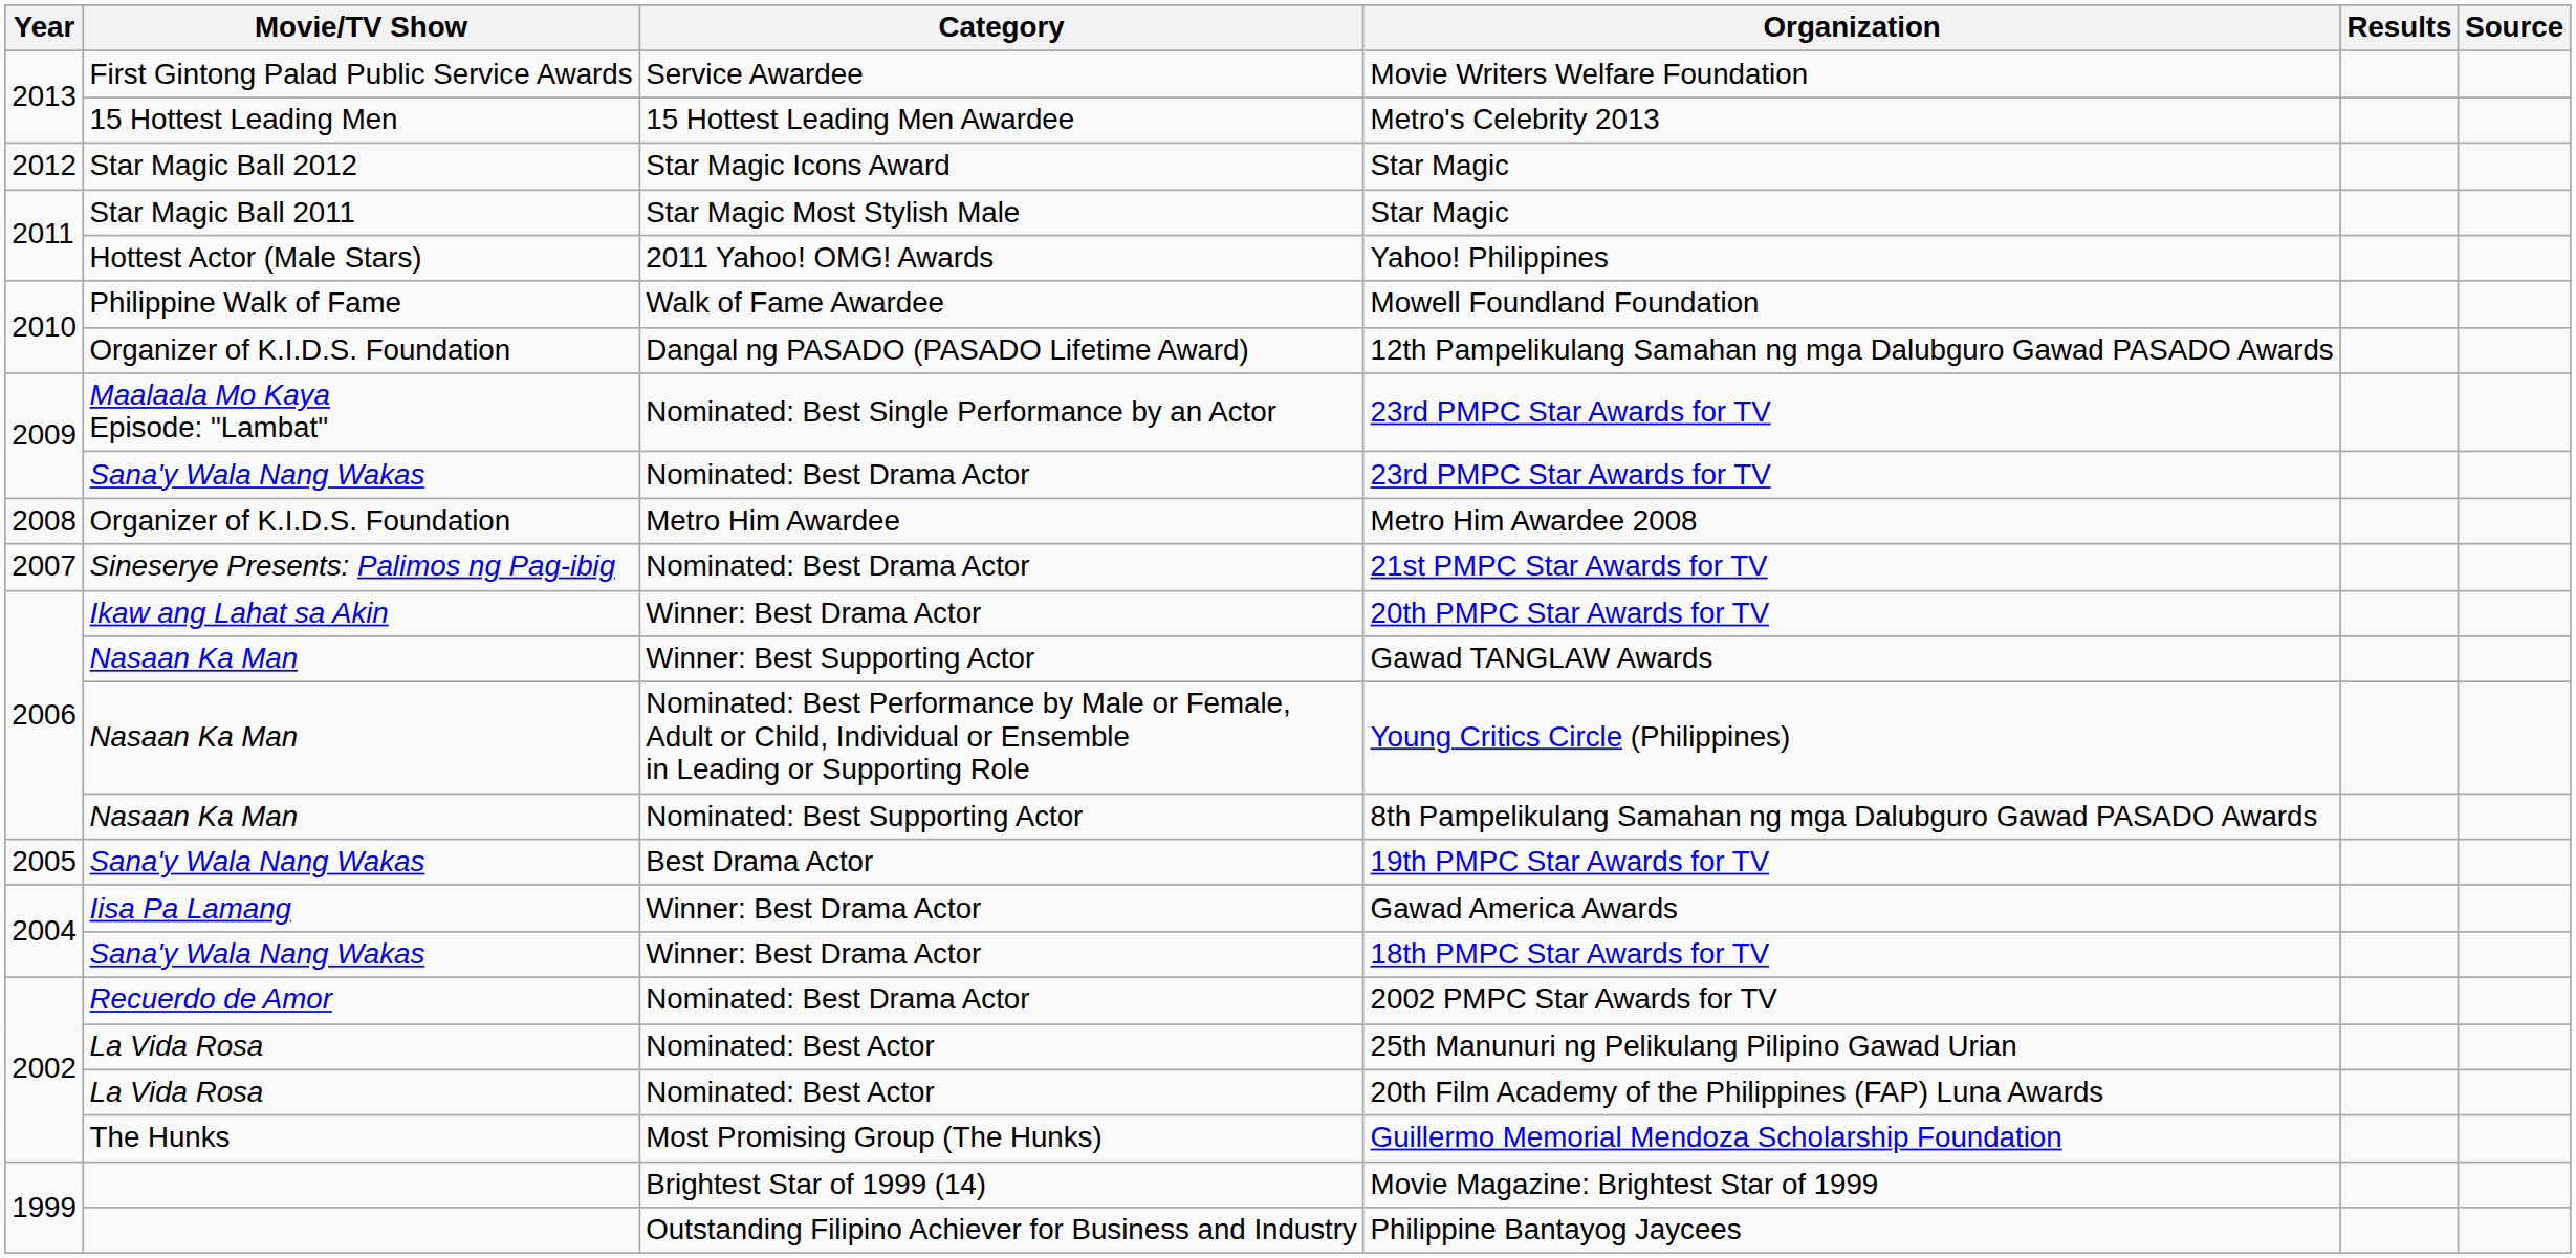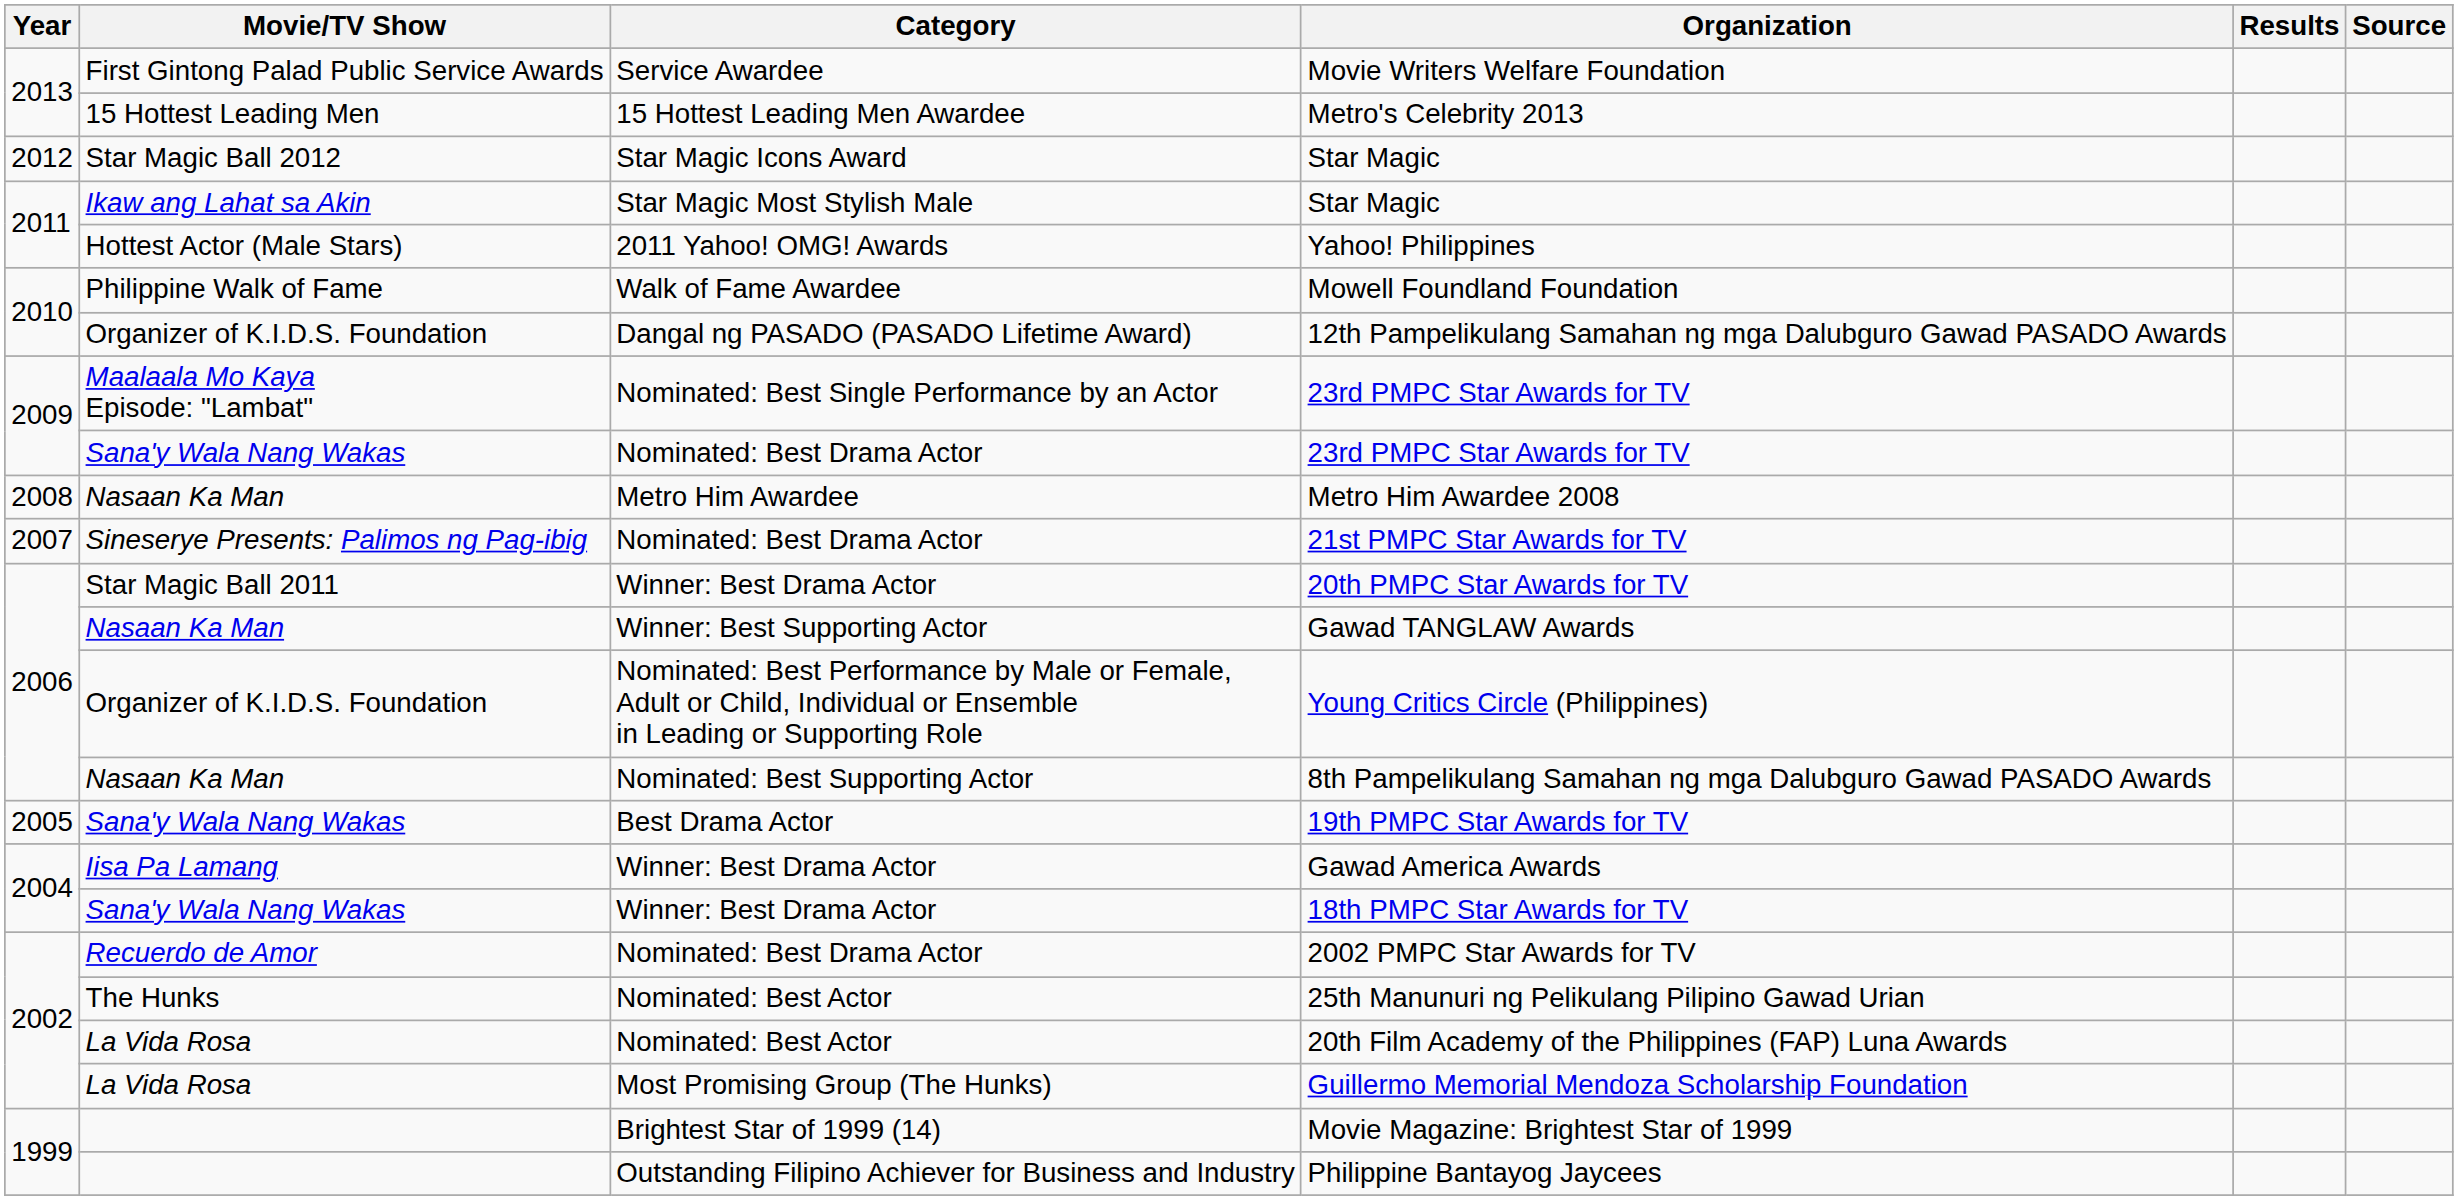Star Magic Most Stylish Male / Star Magic | Movie/TV Show: Star Magic Ball 2011 -> Ikaw ang Lahat sa Akin
Metro Him Awardee 2008 | Movie/TV Show: Organizer of K.I.D.S. Foundation -> Nasaan Ka Man
20th PMPC Star Awards for TV | Movie/TV Show: Ikaw ang Lahat sa Akin -> Star Magic Ball 2011
Young Critics Circle (Philippines) | Movie/TV Show: Nasaan Ka Man -> Organizer of K.I.D.S. Foundation
25th Manunuri ng Pelikulang Pilipino Gawad Urian | Movie/TV Show: La Vida Rosa -> The Hunks
Guillermo Memorial Mendoza Scholarship Foundation | Movie/TV Show: The Hunks -> La Vida Rosa
